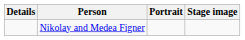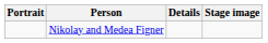columns swapped: Portrait <-> Details
